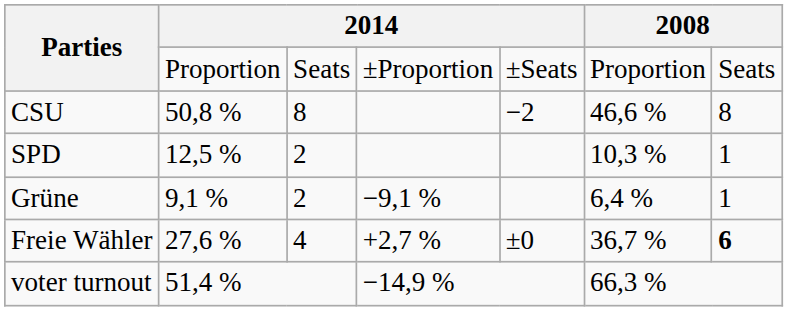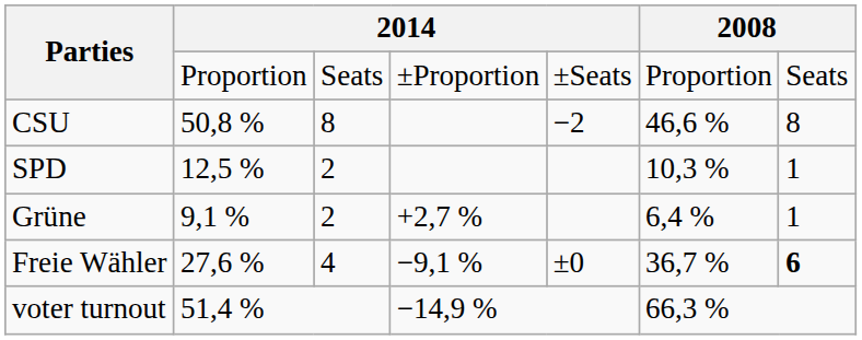Grüne | column 4: −9,1 % -> +2,7 %
Freie Wähler | column 4: +2,7 % -> −9,1 %
